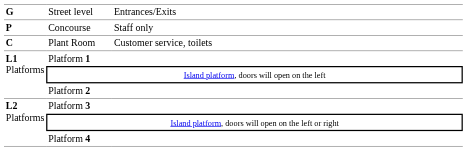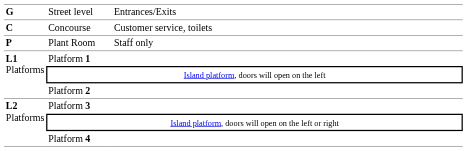Concourse | column 1: P -> C
Concourse | column 3: Staff only -> Customer service, toilets
Plant Room | column 1: C -> P
Plant Room | column 3: Customer service, toilets -> Staff only
